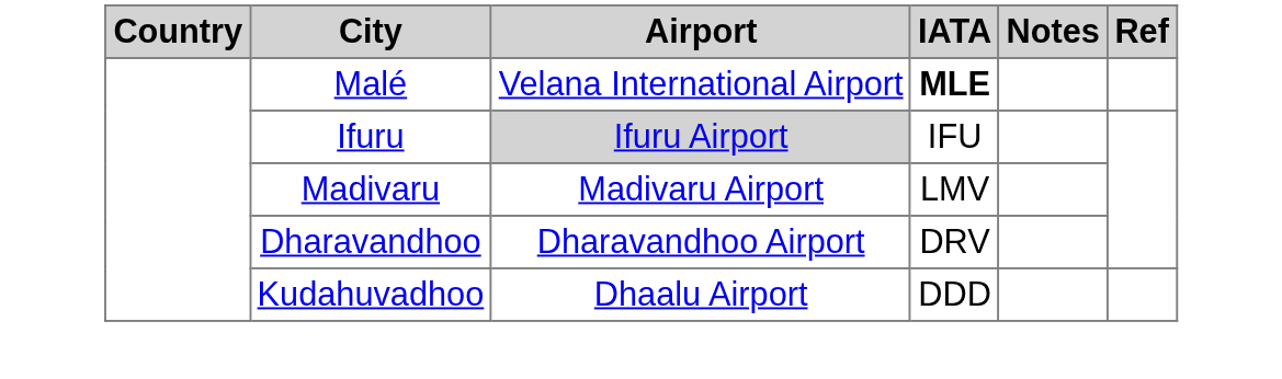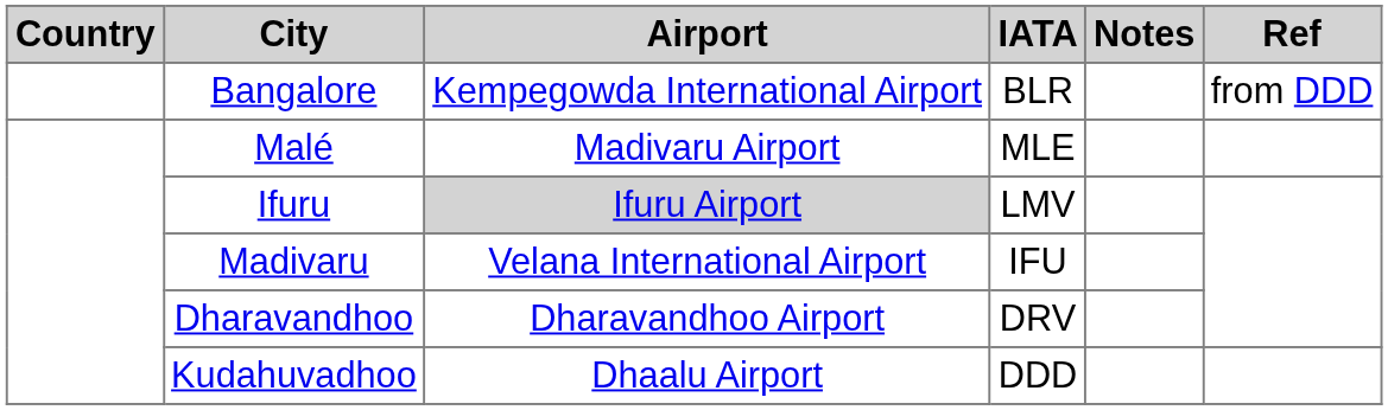+ row: Bangalore | Kempegowda International Airport | BLR | from DDD
Malé | Airport: Velana International Airport -> Madivaru Airport
Malé | IATA: bold -> normal
Ifuru | IATA: IFU -> LMV
Madivaru | Airport: Madivaru Airport -> Velana International Airport
Madivaru | IATA: LMV -> IFU
